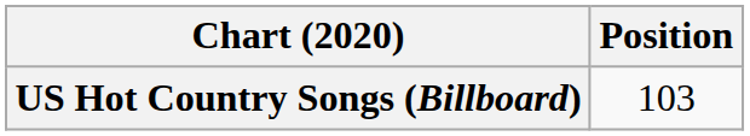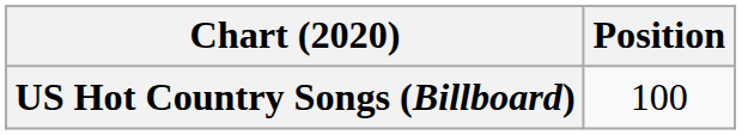US Hot Country Songs (Billboard) | Position: 103 -> 100
